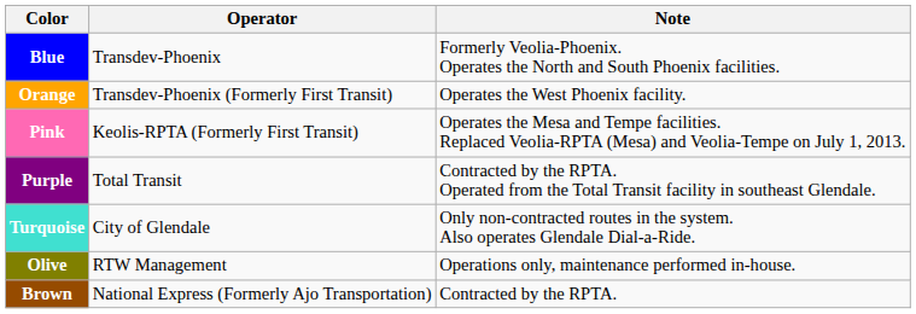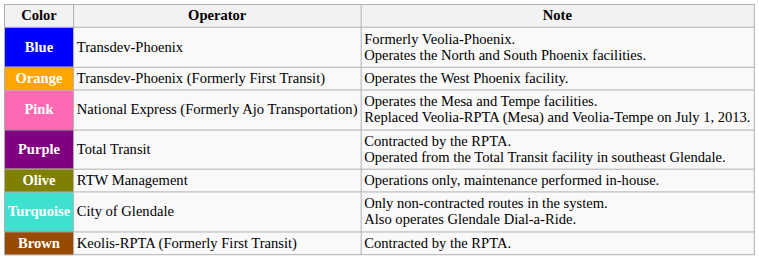Pink | Operator: Keolis-RPTA (Formerly First Transit) -> National Express (Formerly Ajo Transportation)
rows swapped: Turquoise <-> Olive
Brown | Operator: National Express (Formerly Ajo Transportation) -> Keolis-RPTA (Formerly First Transit)
